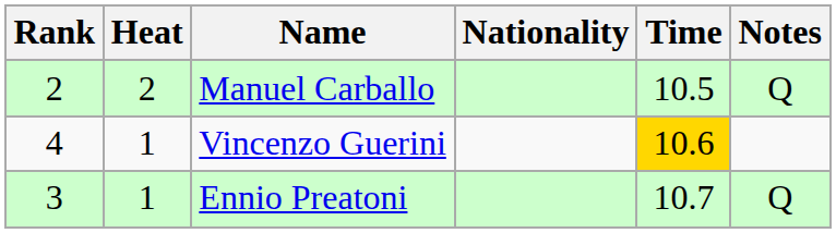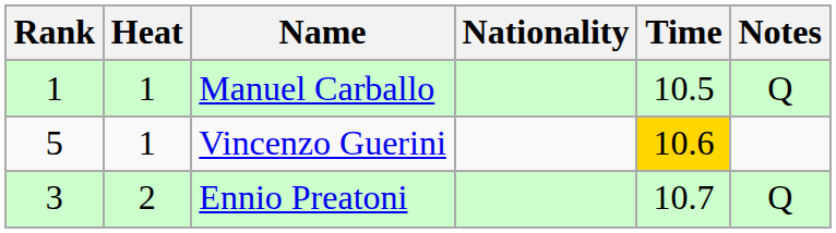Manuel Carballo | Rank: 2 -> 1
Manuel Carballo | Heat: 2 -> 1
Vincenzo Guerini | Rank: 4 -> 5
Ennio Preatoni | Heat: 1 -> 2
